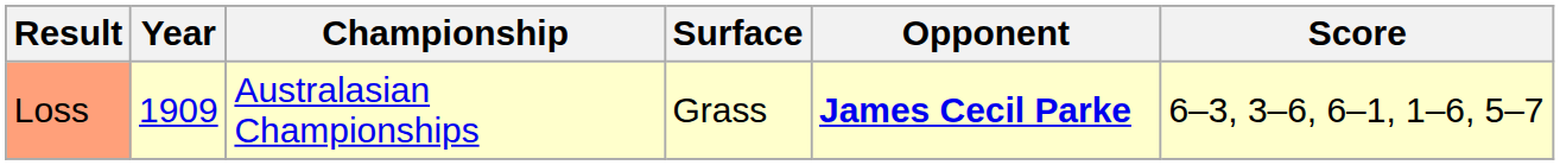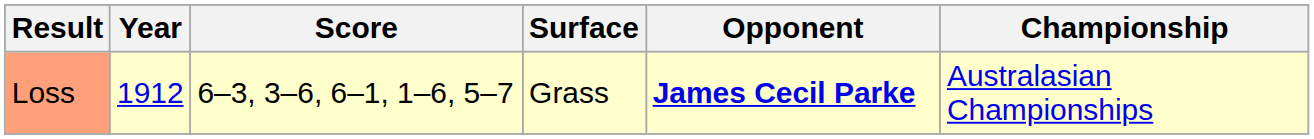columns swapped: Championship <-> Score
Loss | Year: 1909 -> 1912
